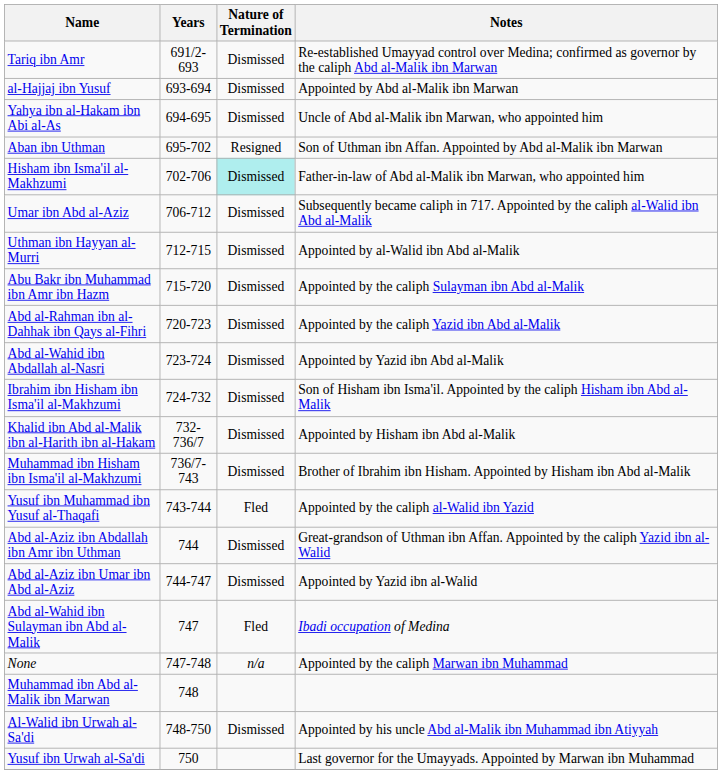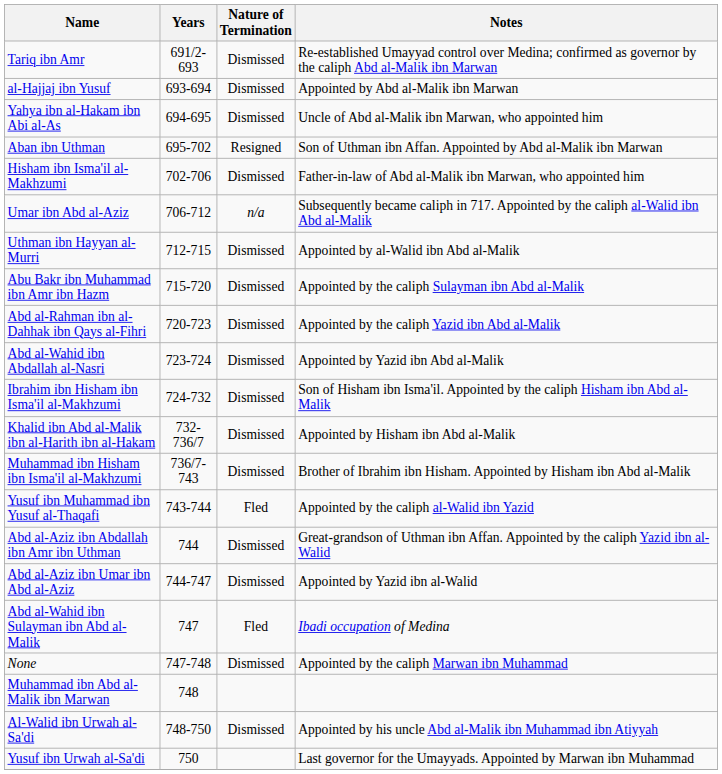Hisham ibn Isma'il al-Makhzumi | Nature of Termination: paleturquoise background -> no background
Umar ibn Abd al-Aziz | Nature of Termination: Dismissed -> n/a
None | Nature of Termination: n/a -> Dismissed
